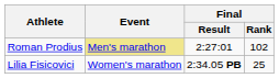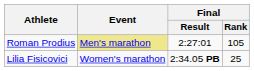Roman Prodius | Final / Rank: 102 -> 105
